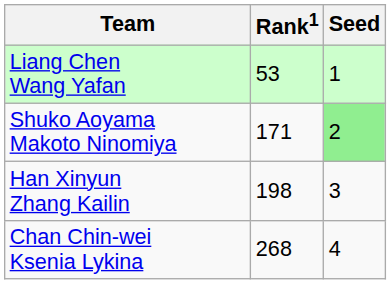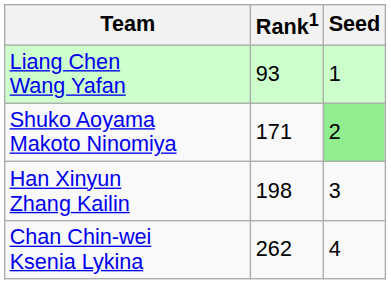Liang Chen Wang Yafan | Rank1: 53 -> 93
Chan Chin-wei Ksenia Lykina | Rank1: 268 -> 262
